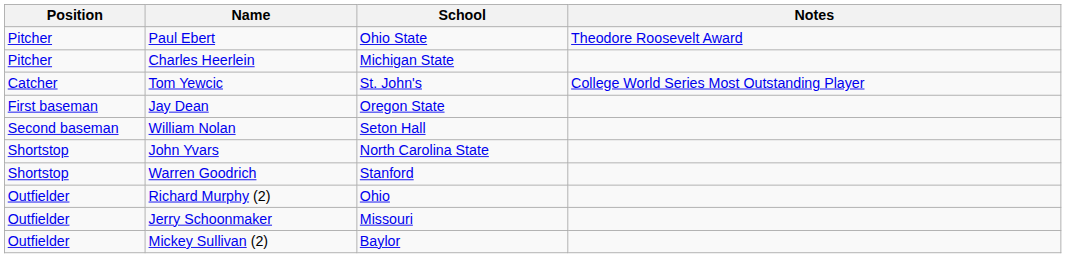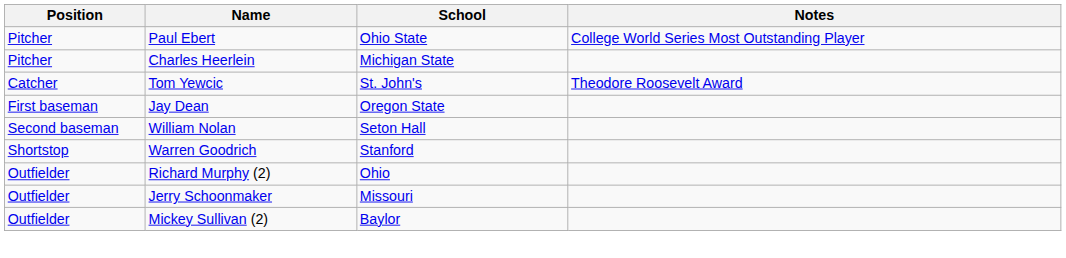Paul Ebert | Notes: Theodore Roosevelt Award -> College World Series Most Outstanding Player
Tom Yewcic | Notes: College World Series Most Outstanding Player -> Theodore Roosevelt Award
- row: Shortstop | John Yvars | North Carolina State
